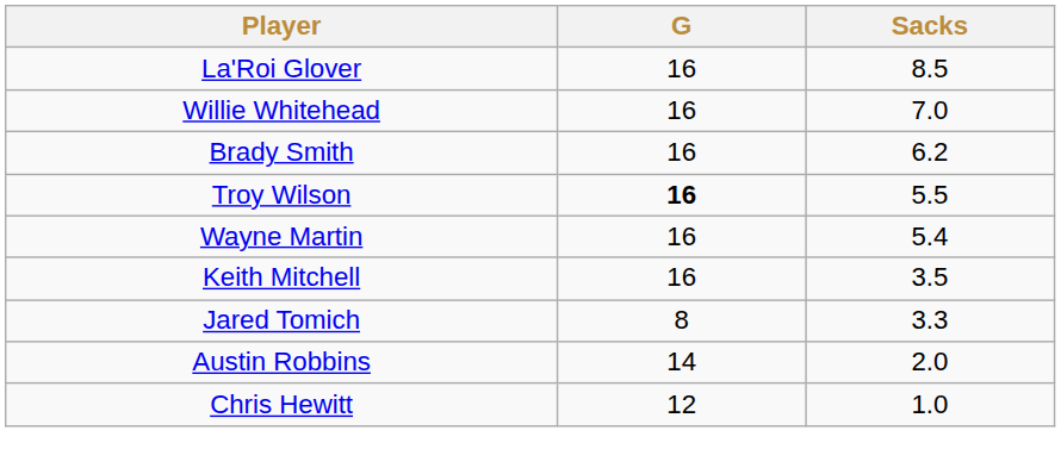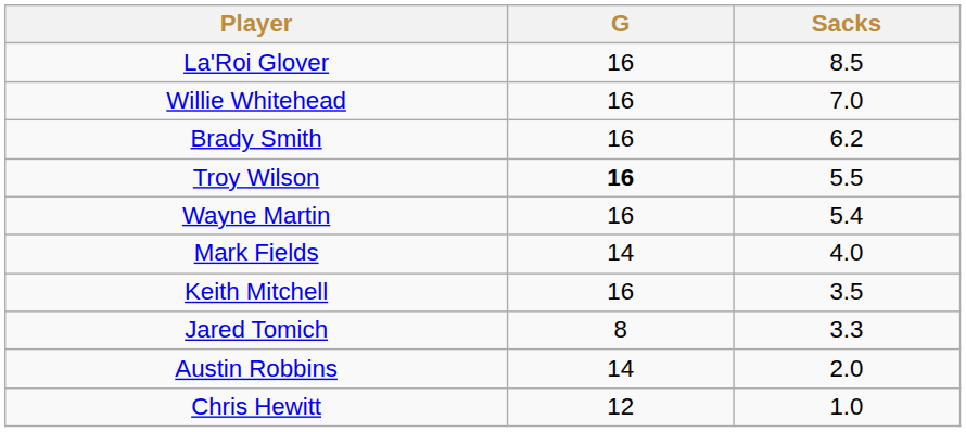+ row: Mark Fields | 14 | 4.0
